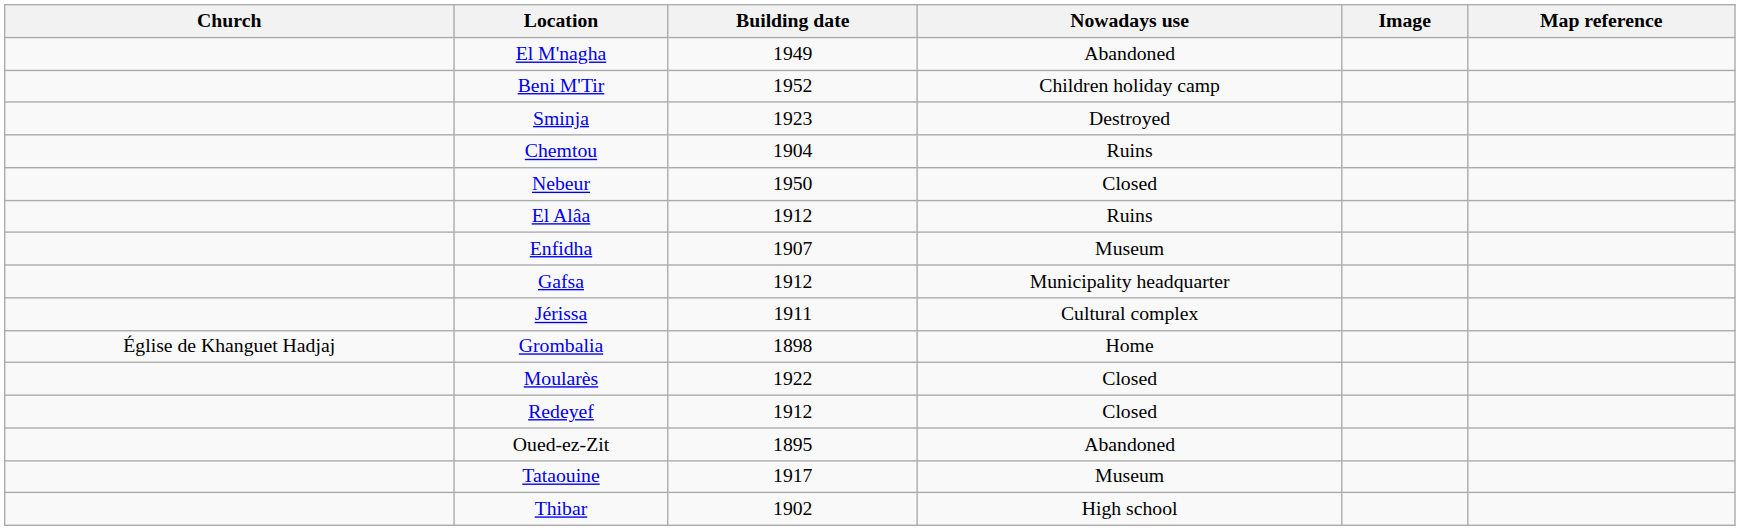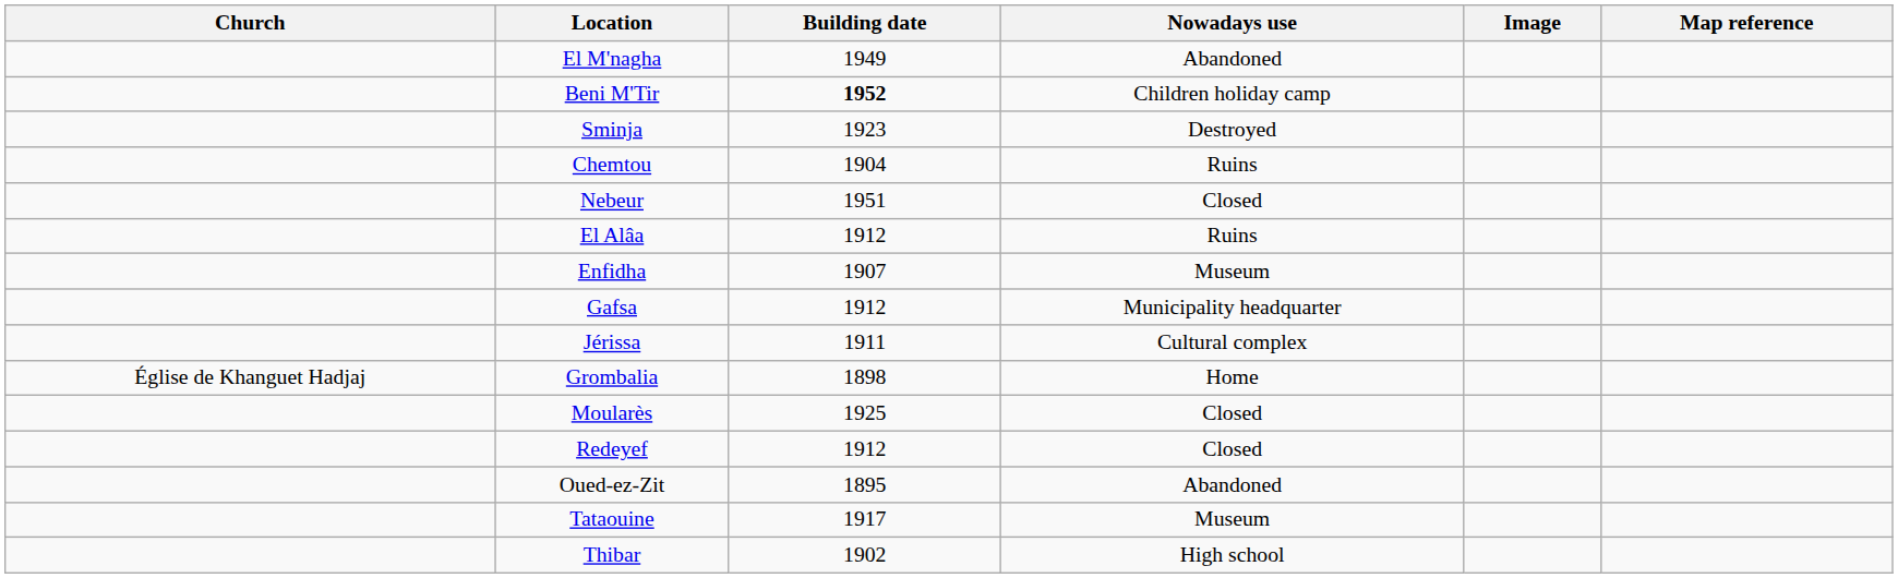Beni M'Tir | Building date: normal -> bold
Nebeur | Building date: 1950 -> 1951
Moularès | Building date: 1922 -> 1925
